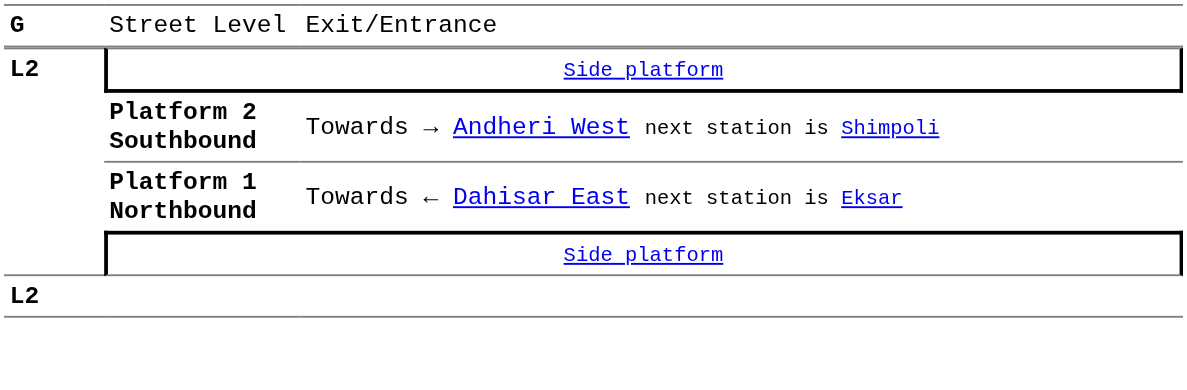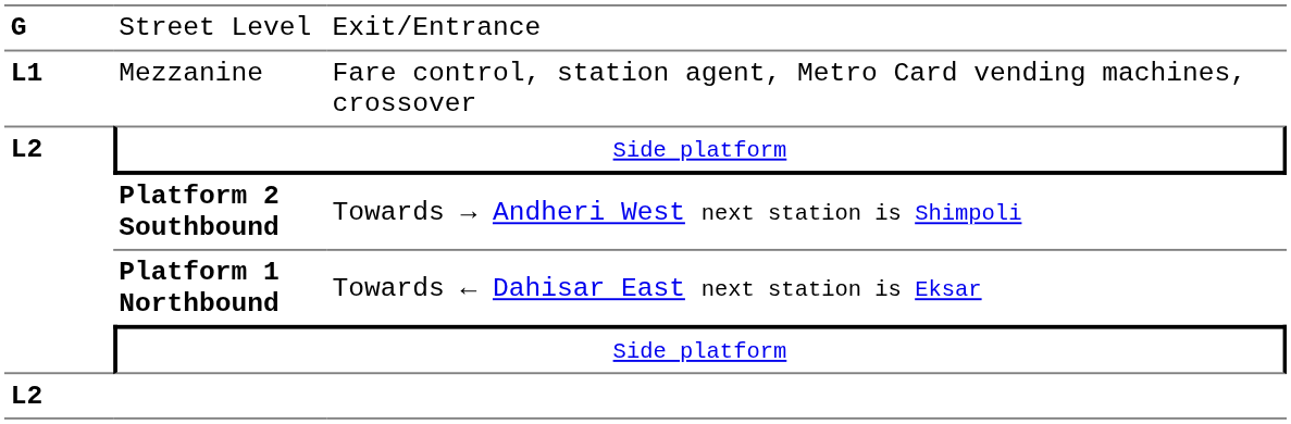+ row: L1 | Mezzanine | Fare control, station agent, Metro Card vending machines, crossover
